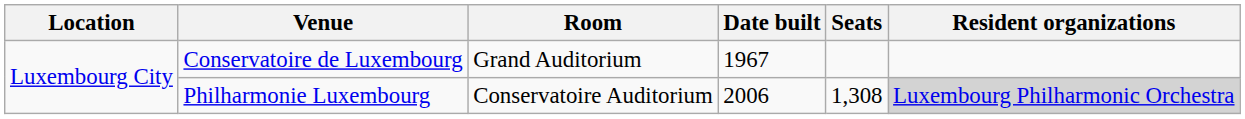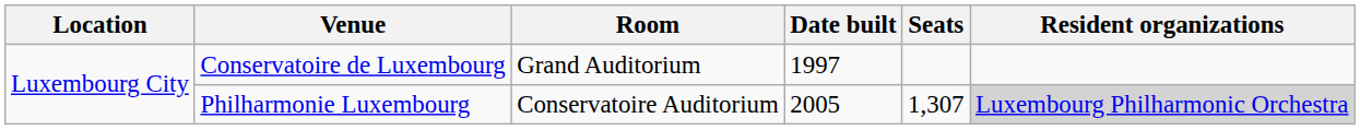Conservatoire de Luxembourg | Date built: 1967 -> 1997
Philharmonie Luxembourg | Date built: 2006 -> 2005
Philharmonie Luxembourg | Seats: 1,308 -> 1,307
